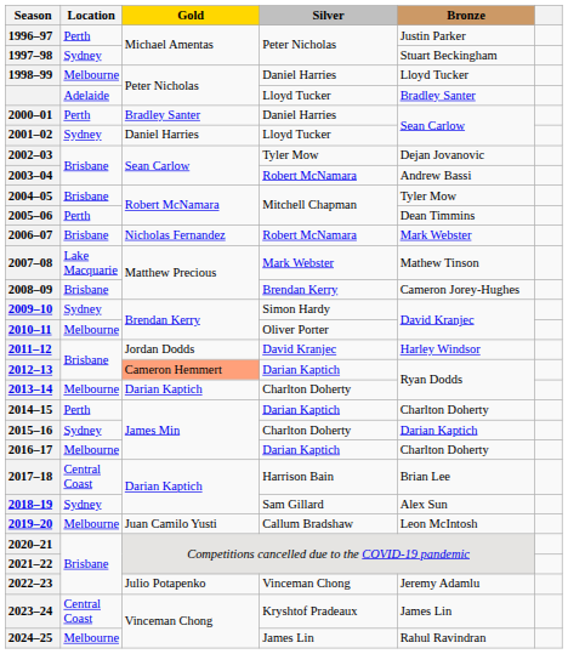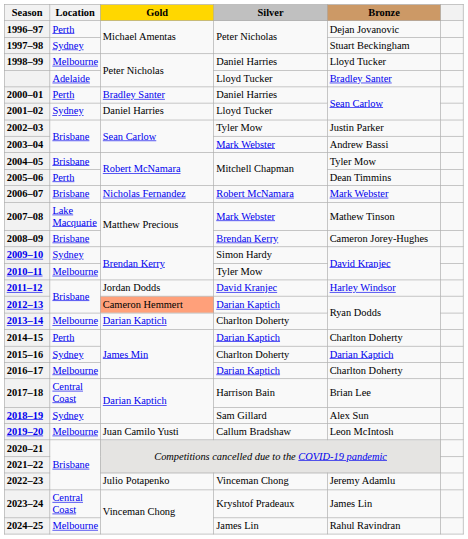1996–97 | Bronze: Justin Parker -> Dejan Jovanovic
2002–03 | Bronze: Dejan Jovanovic -> Justin Parker
2003–04 | Silver: Robert McNamara -> Mark Webster
2010–11 | Silver: Oliver Porter -> Tyler Mow
